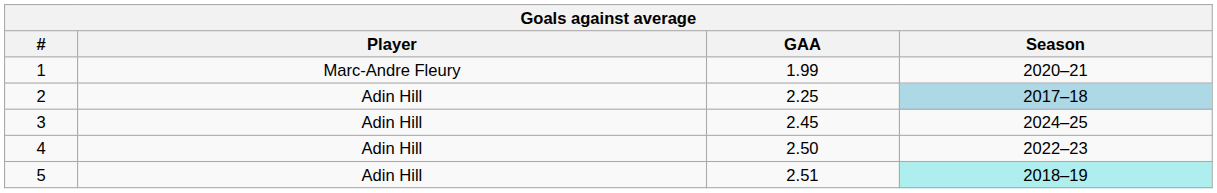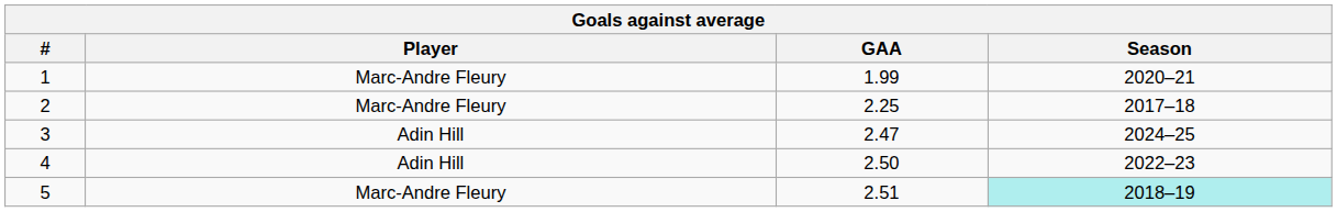2 | Player: Adin Hill -> Marc-Andre Fleury
2 | Season: lightblue background -> no background
3 | GAA: 2.45 -> 2.47
5 | Player: Adin Hill -> Marc-Andre Fleury
